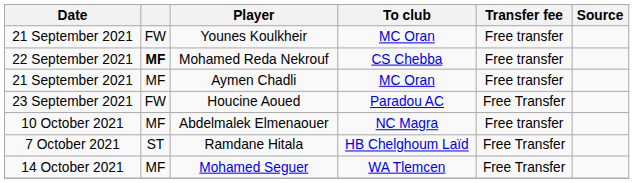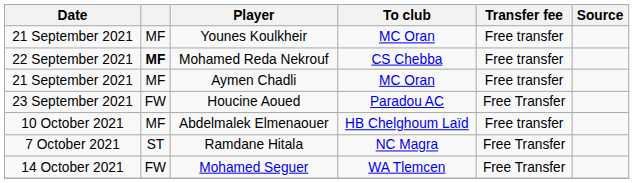Younes Koulkheir | column 2: FW -> MF
Abdelmalek Elmenaouer | To club: NC Magra -> HB Chelghoum Laïd
Ramdane Hitala | To club: HB Chelghoum Laïd -> NC Magra
Mohamed Seguer | column 2: MF -> FW
